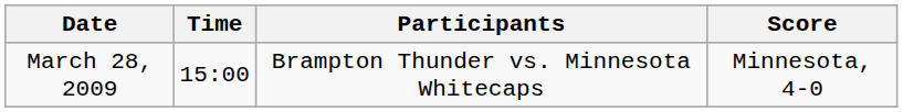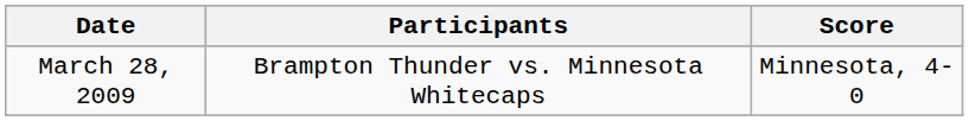- column: Time | 15:00
